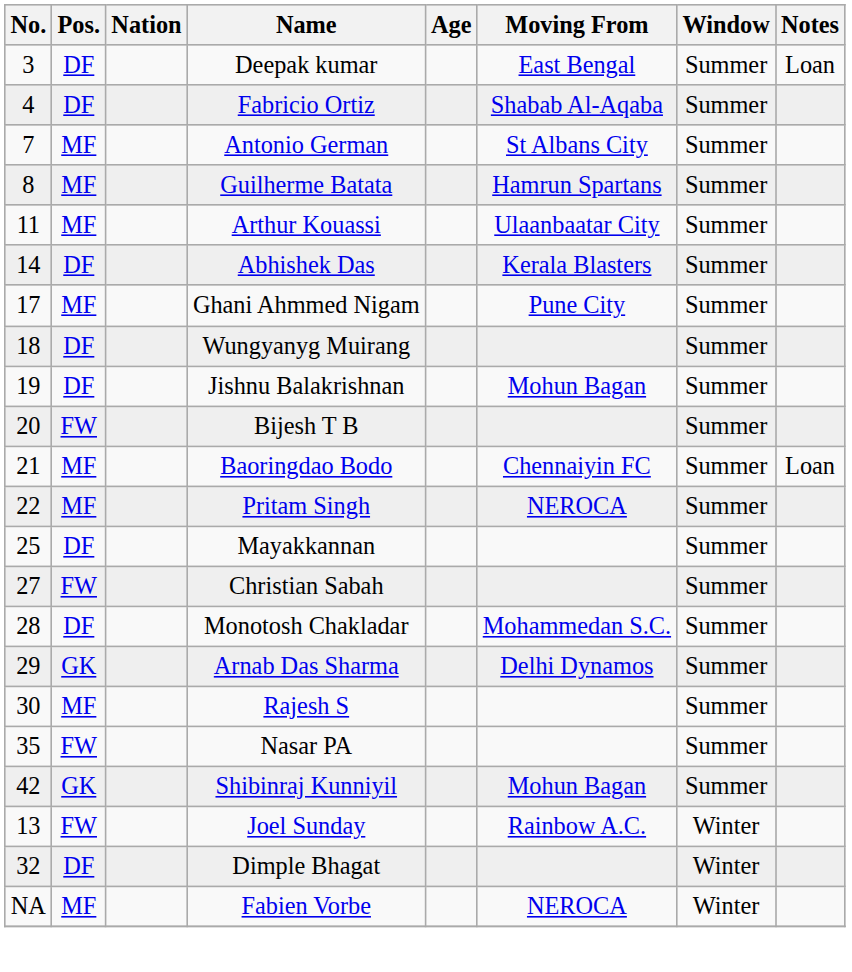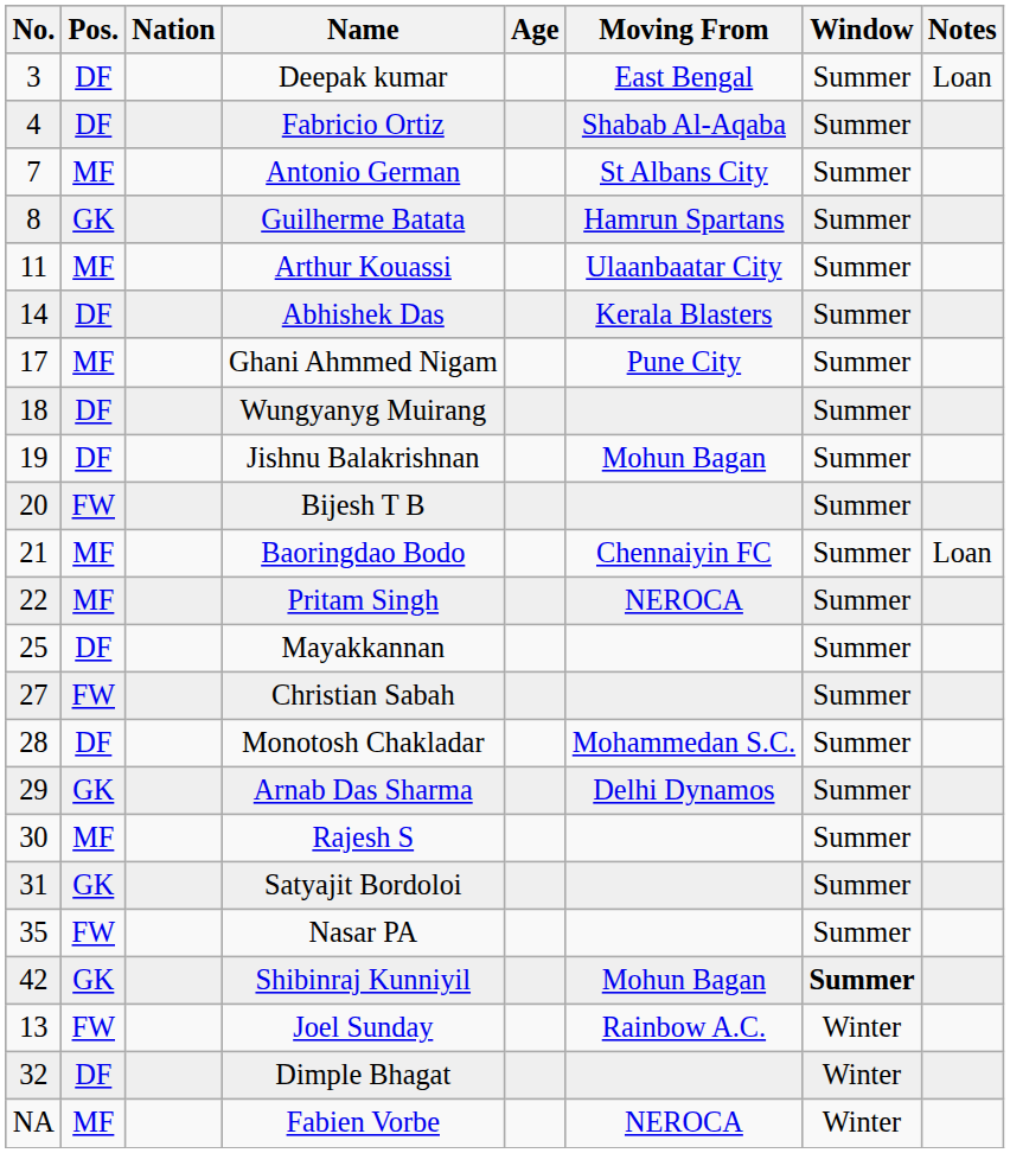Guilherme Batata | Pos.: MF -> GK
+ row: 31 | GK | Satyajit Bordoloi | Summer
Shibinraj Kunniyil | Window: normal -> bold
